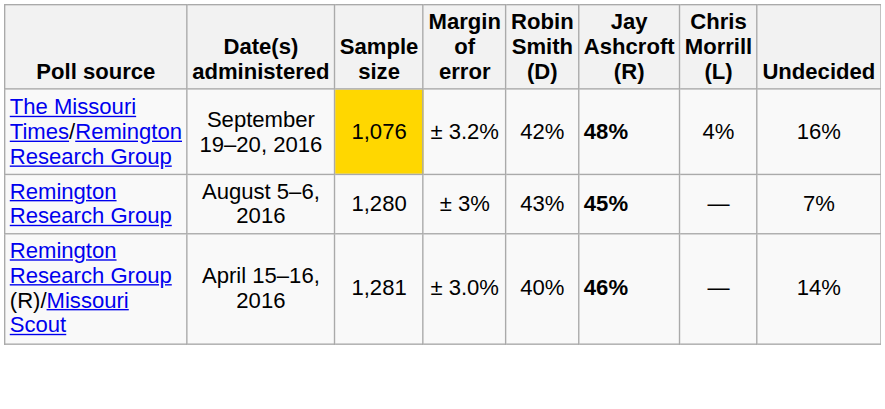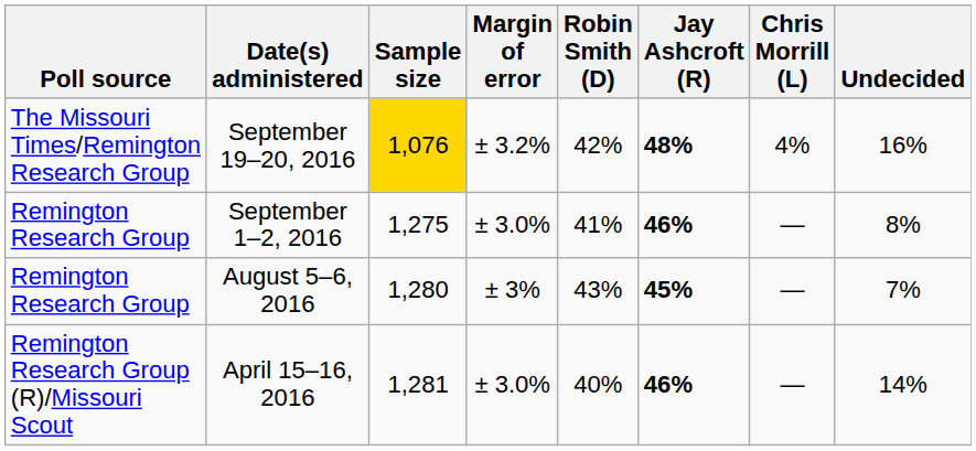+ row: Remington Research Group | September 1–2, 2016 | 1,275 | ± 3.0% | 41% | 46% | — | 8%
